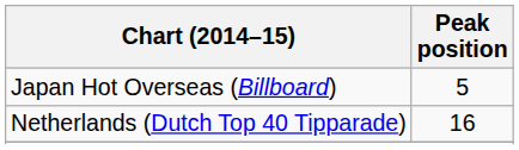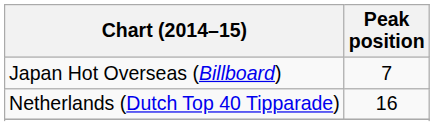Japan Hot Overseas (Billboard) | Peak position: 5 -> 7
